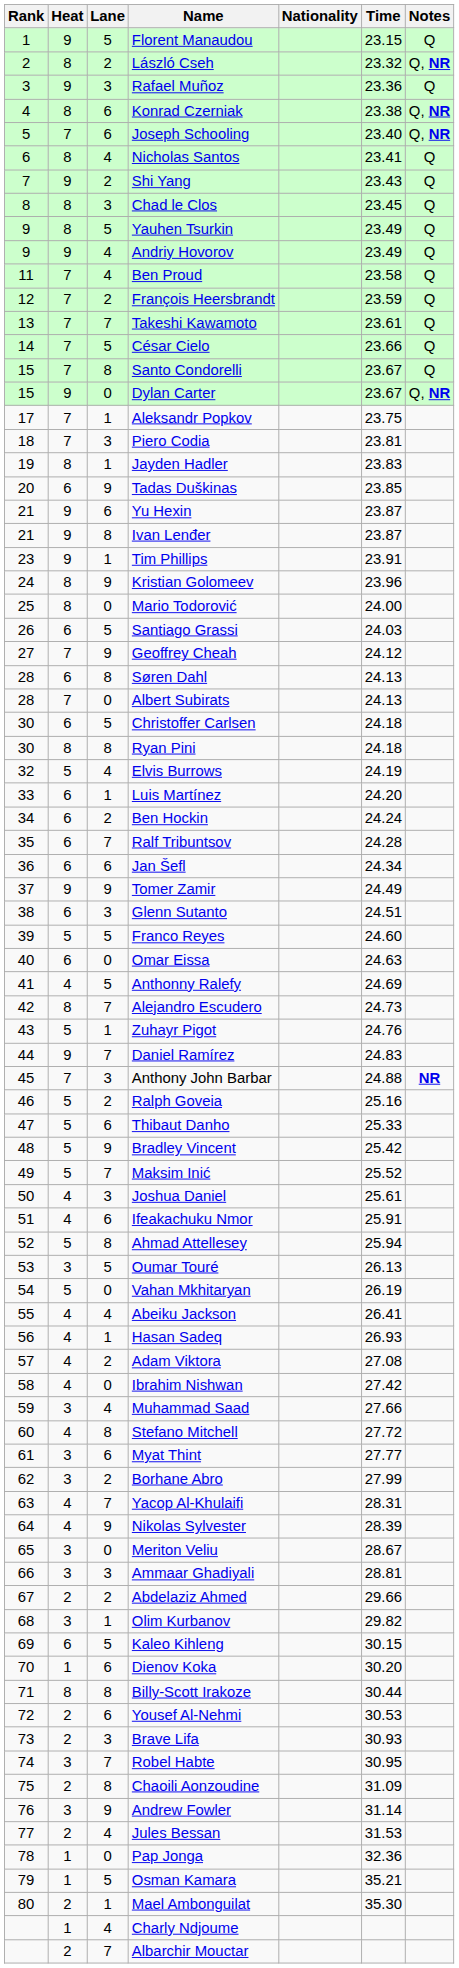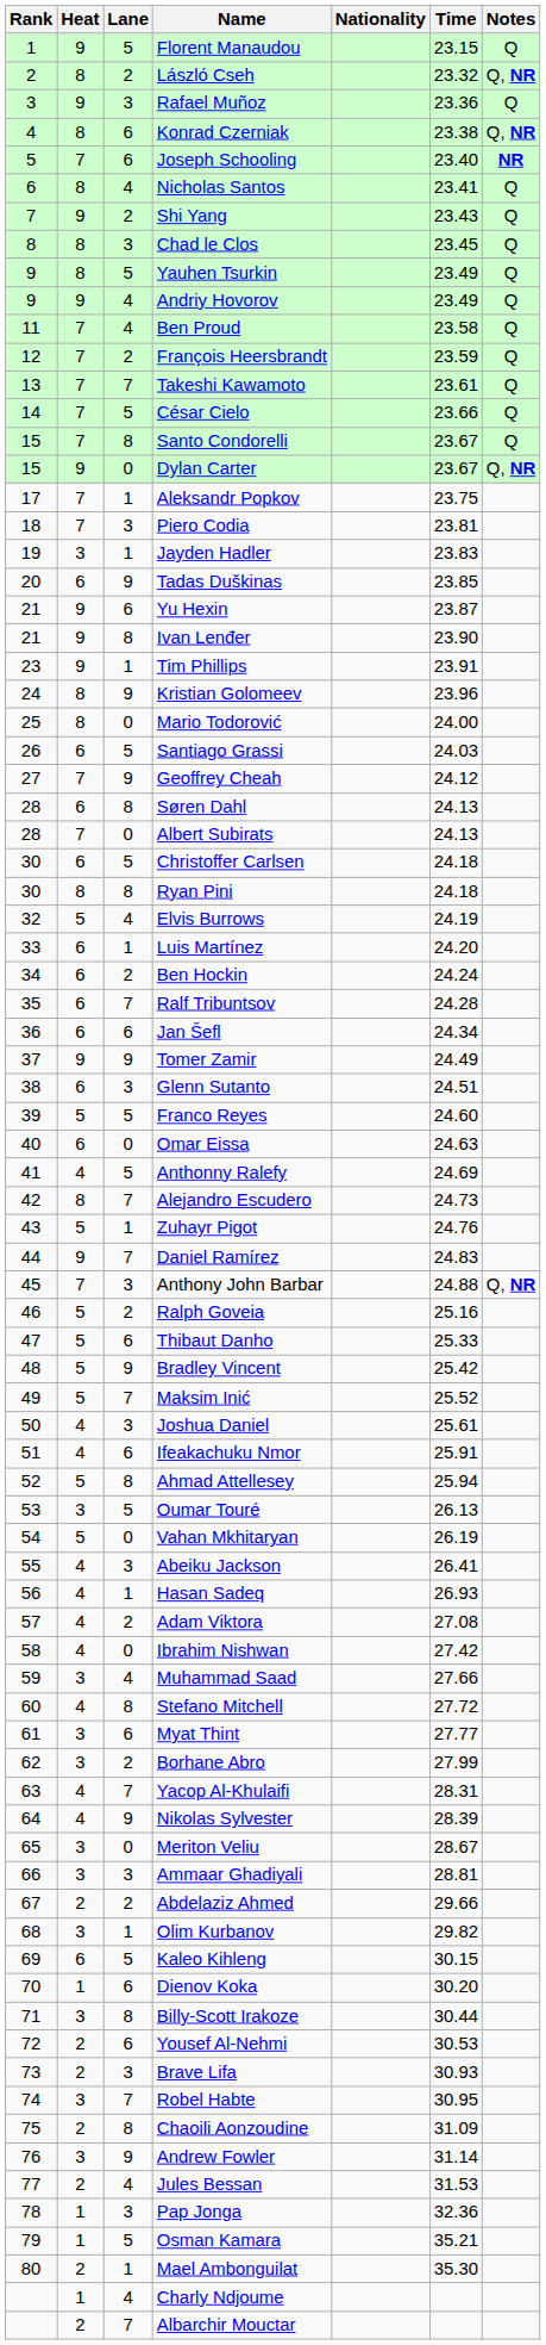Joseph Schooling | Notes: Q, NR -> NR
Jayden Hadler | Heat: 8 -> 3
Ivan Lenđer | Time: 23.87 -> 23.90
Anthony John Barbar | Notes: NR -> Q, NR
Abeiku Jackson | Lane: 4 -> 3
Billy-Scott Irakoze | Heat: 8 -> 3
Pap Jonga | Lane: 0 -> 3
